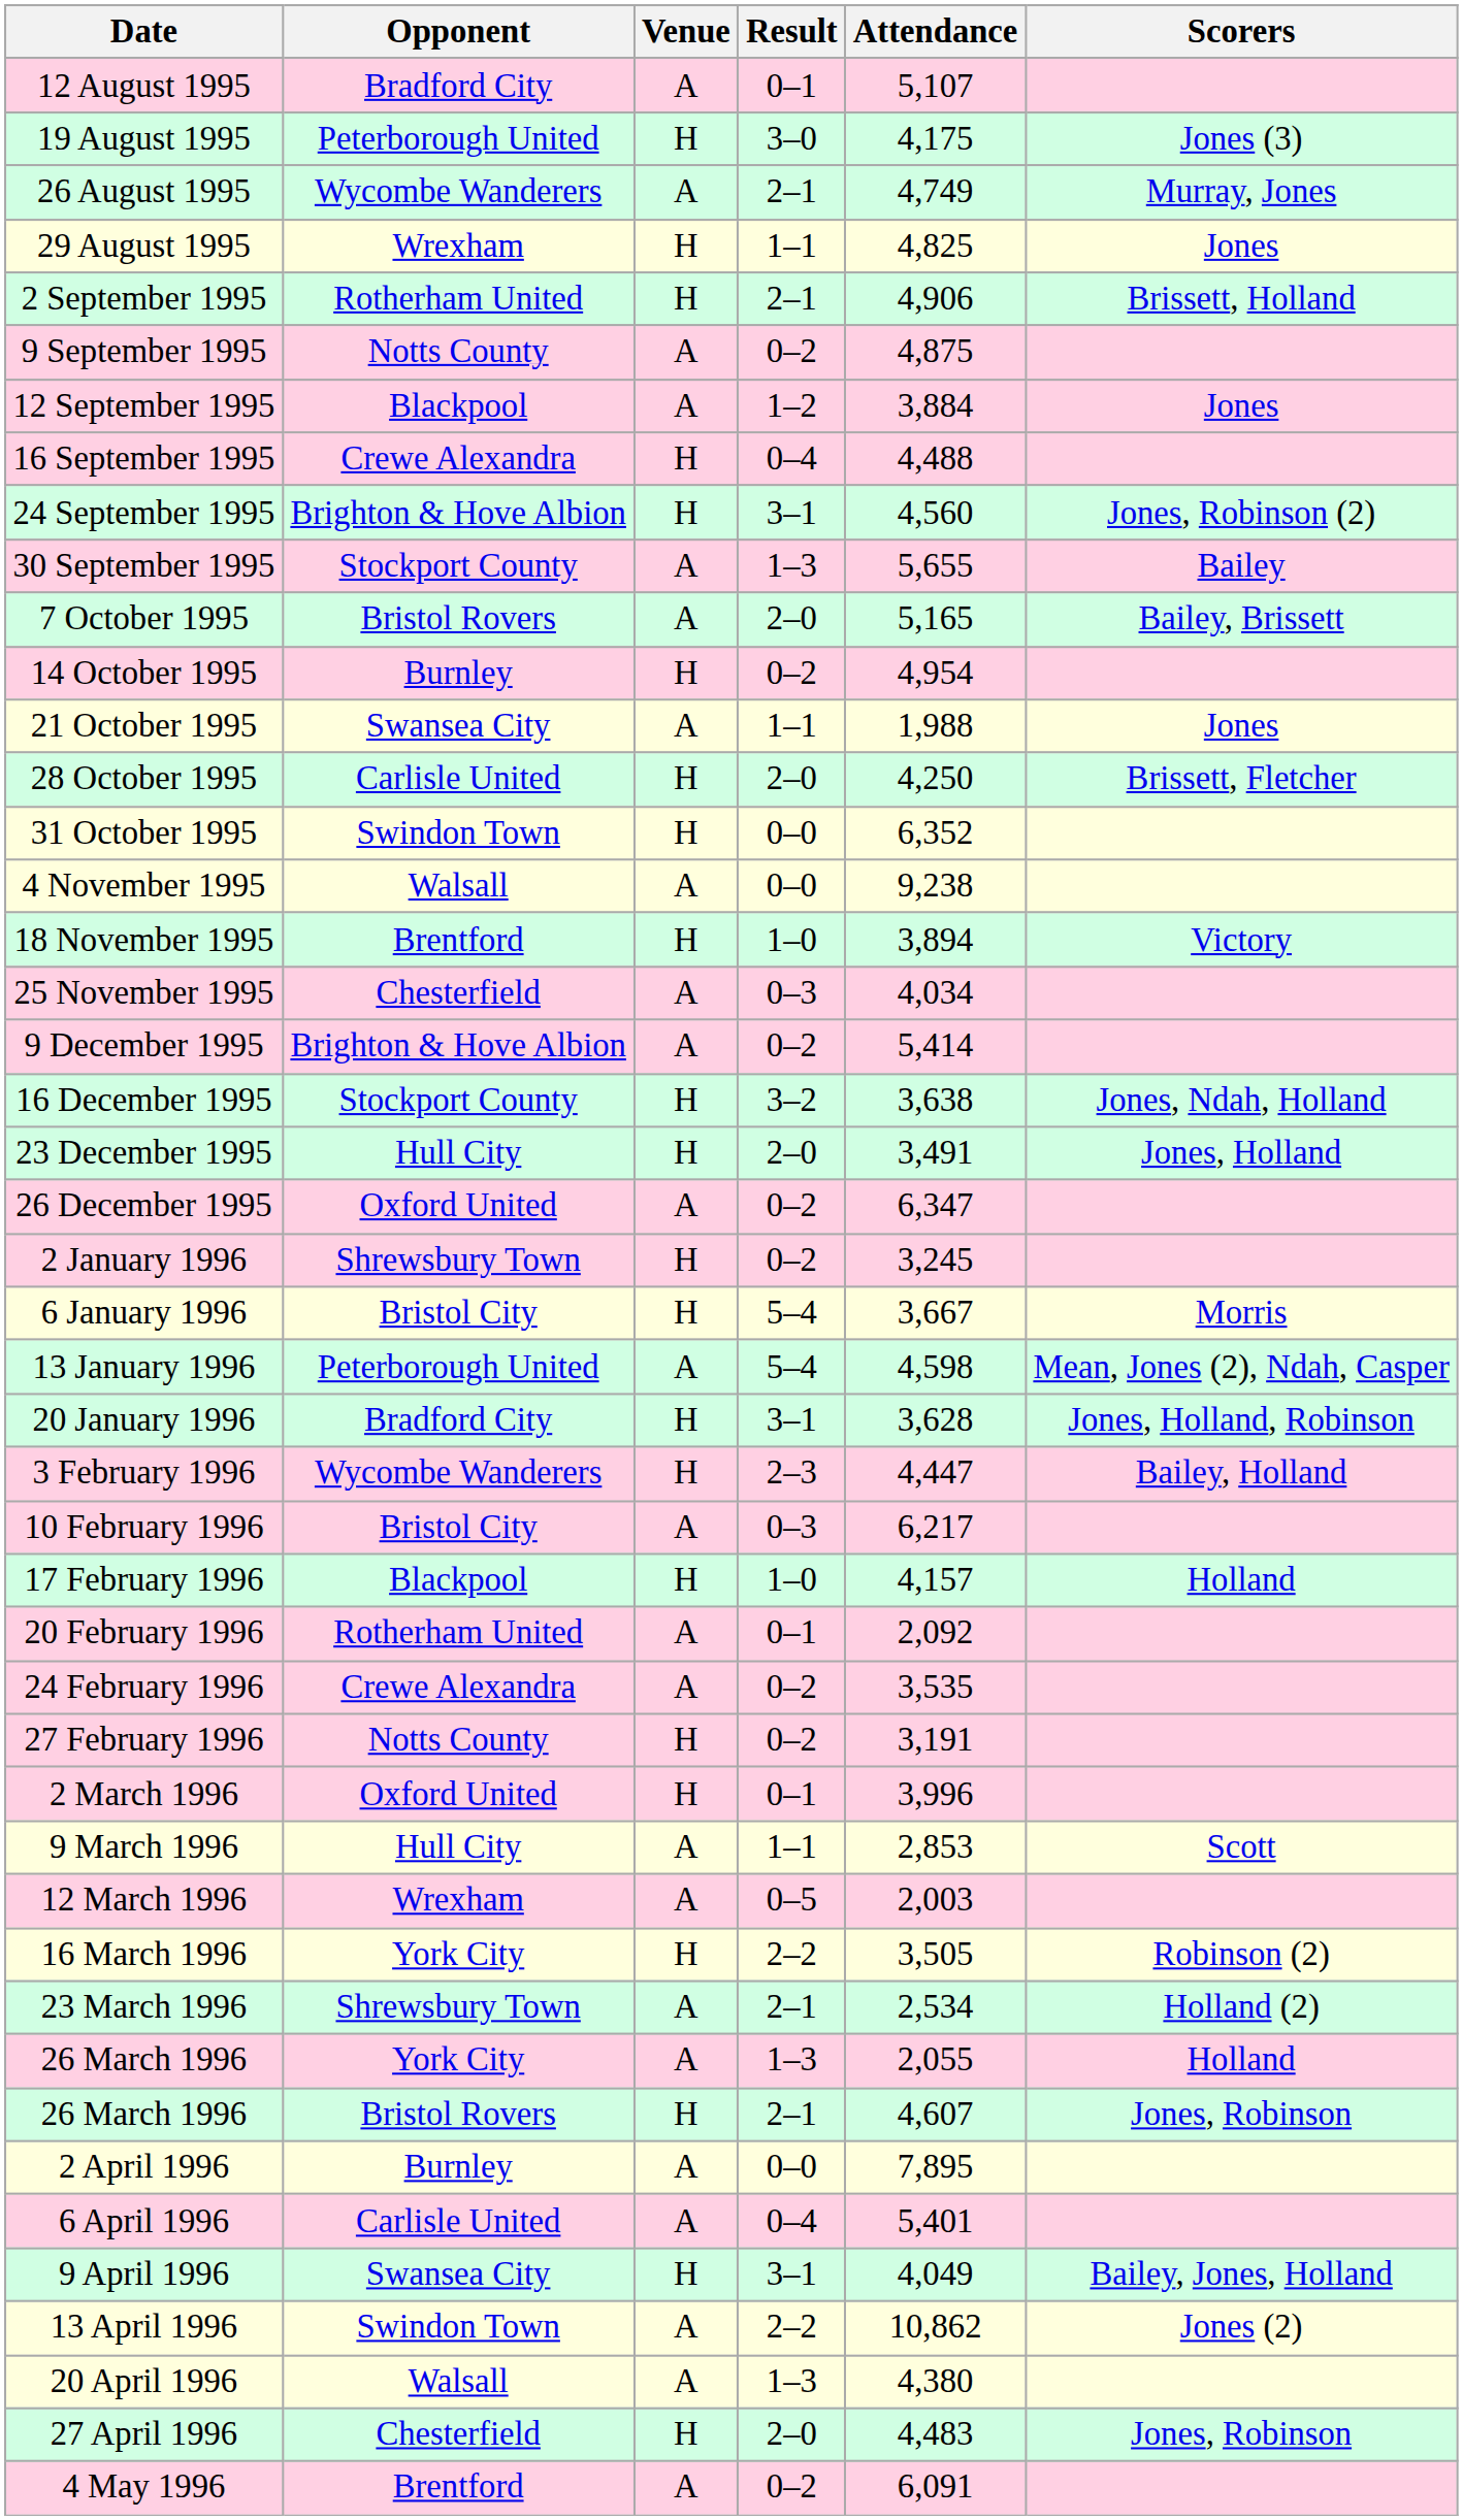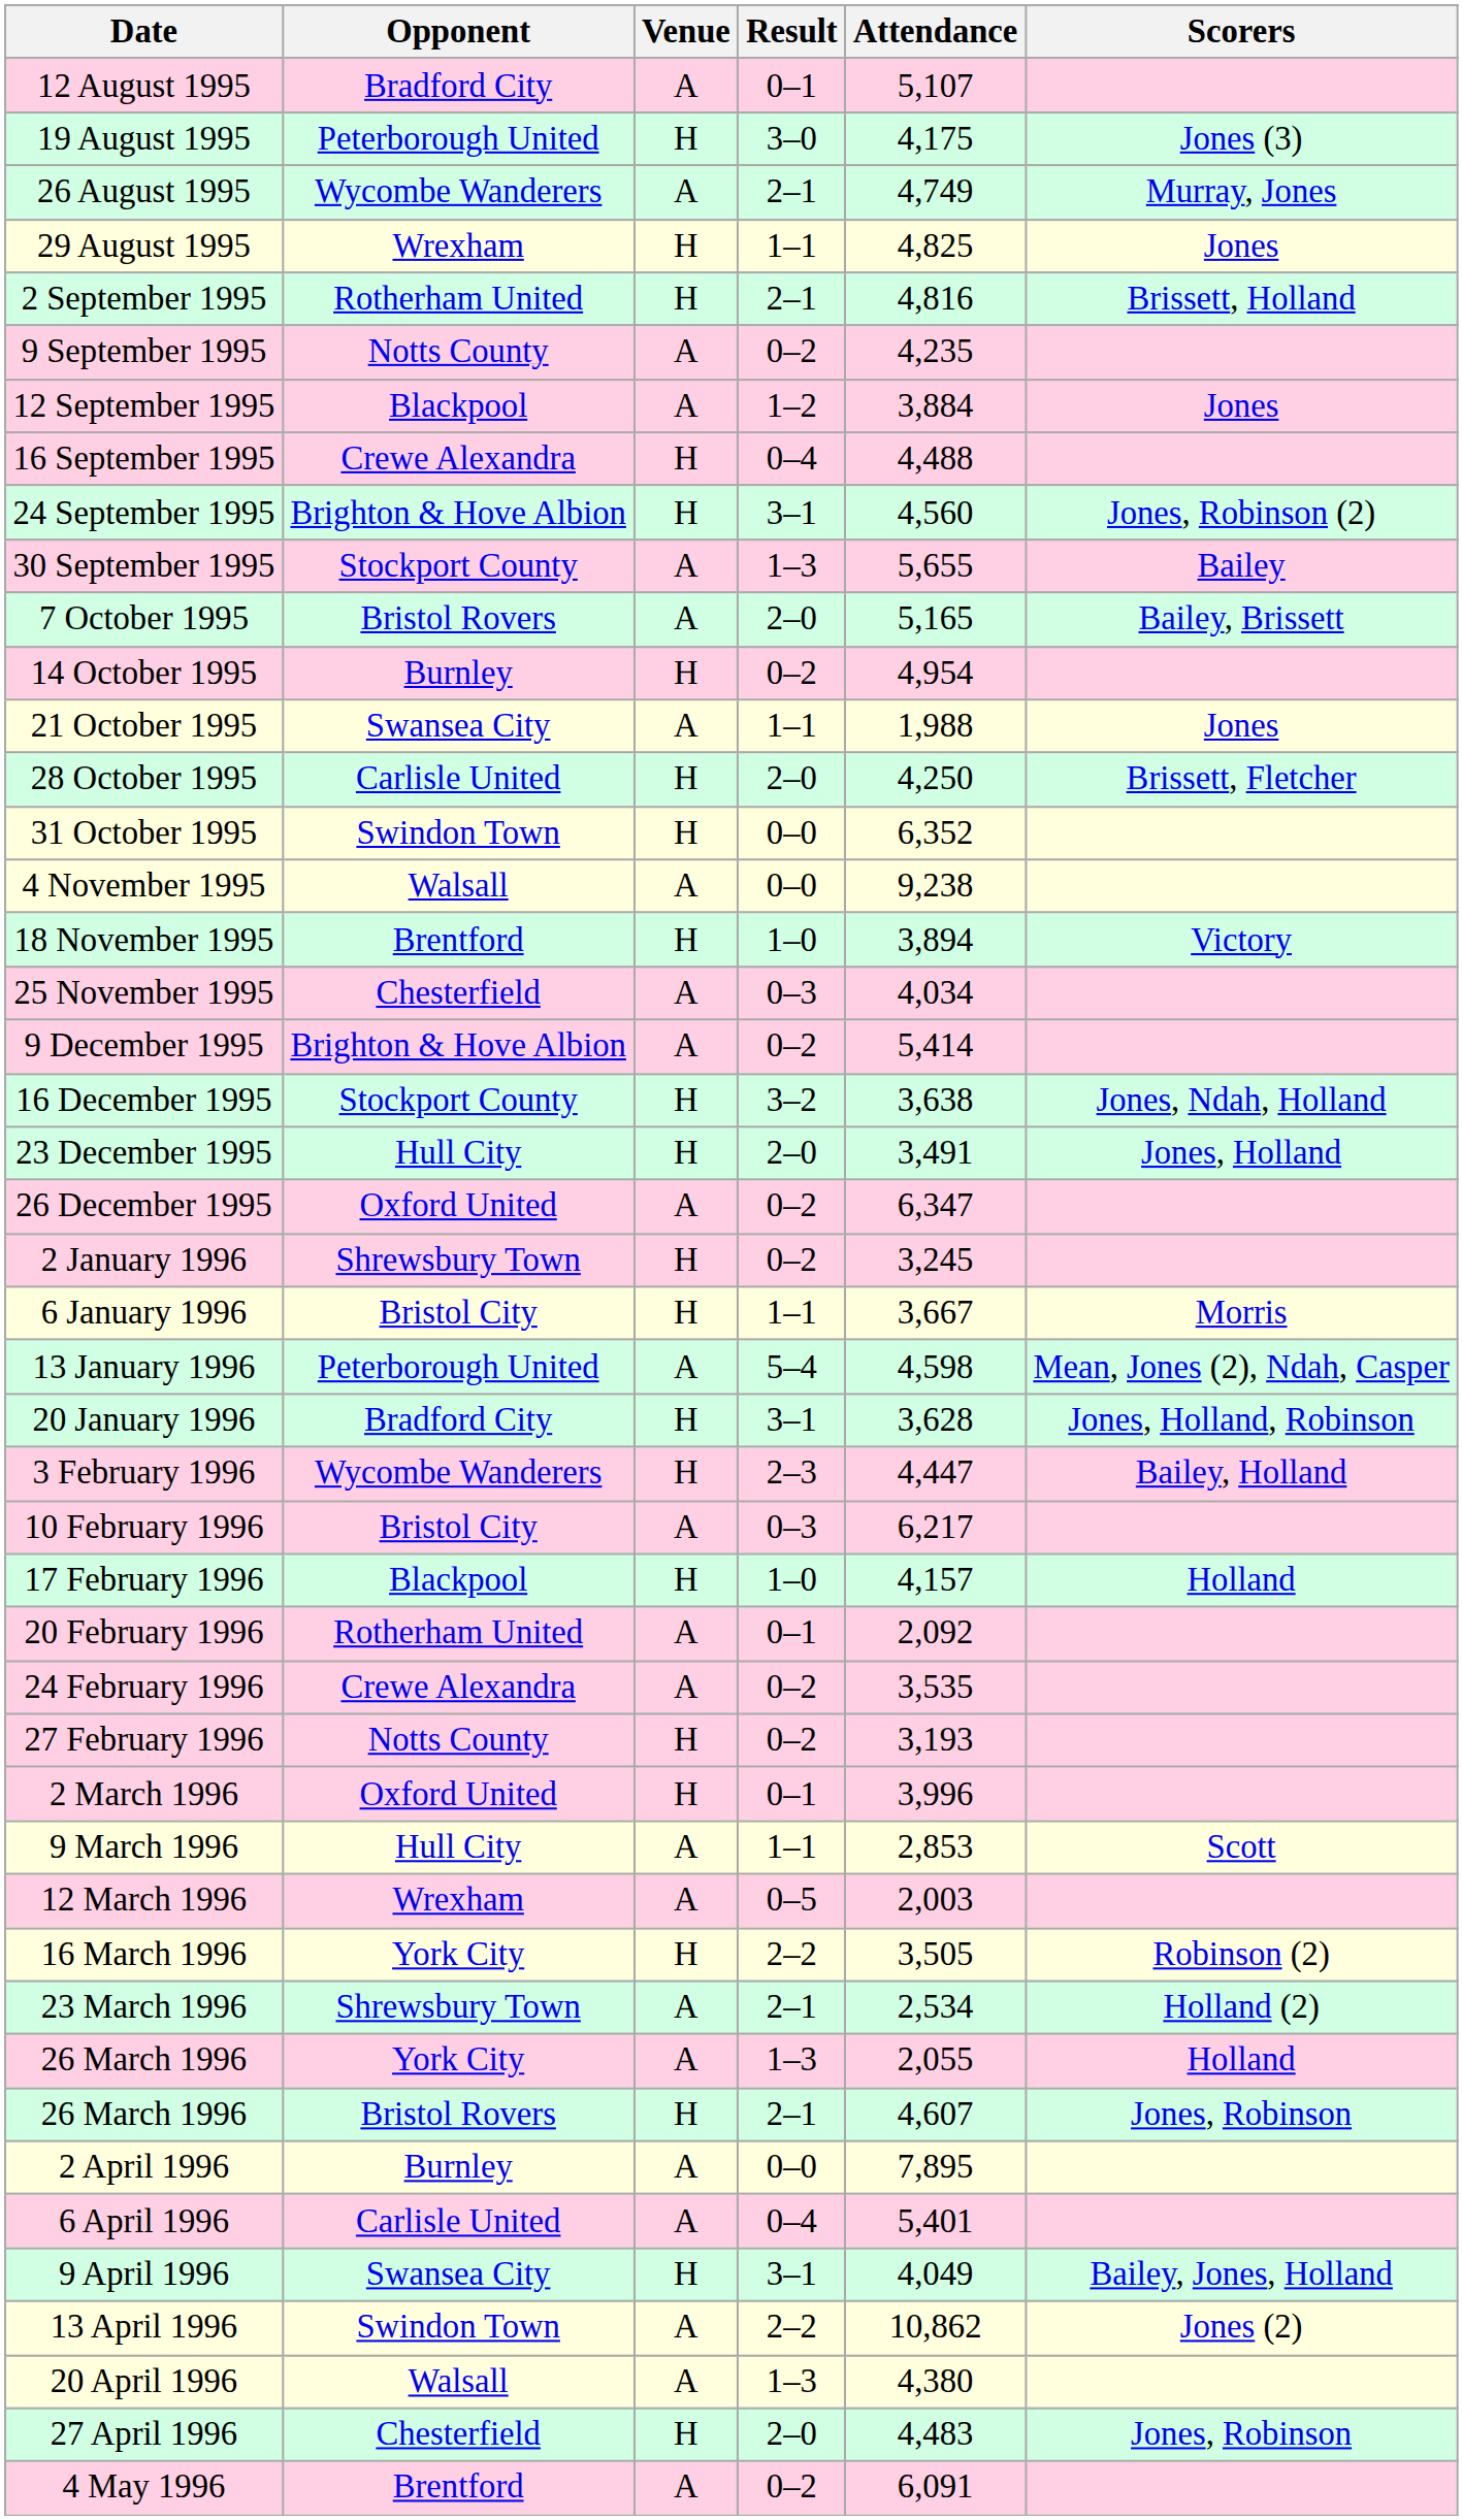2 September 1995 | Attendance: 4,906 -> 4,816
9 September 1995 | Attendance: 4,875 -> 4,235
6 January 1996 | Result: 5–4 -> 1–1
27 February 1996 | Attendance: 3,191 -> 3,193
